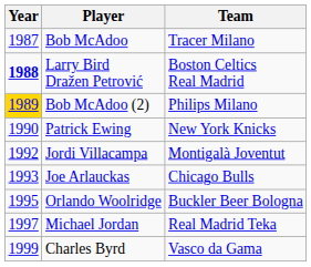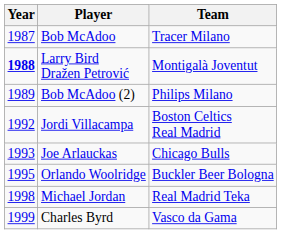Larry Bird Dražen Petrović | Team: Boston Celtics Real Madrid -> Montigalà Joventut
Bob McAdoo (2) | Year: gold background -> no background
- row: 1990 | Patrick Ewing | New York Knicks
Jordi Villacampa | Team: Montigalà Joventut -> Boston Celtics Real Madrid
Michael Jordan | Year: 1997 -> 1998
